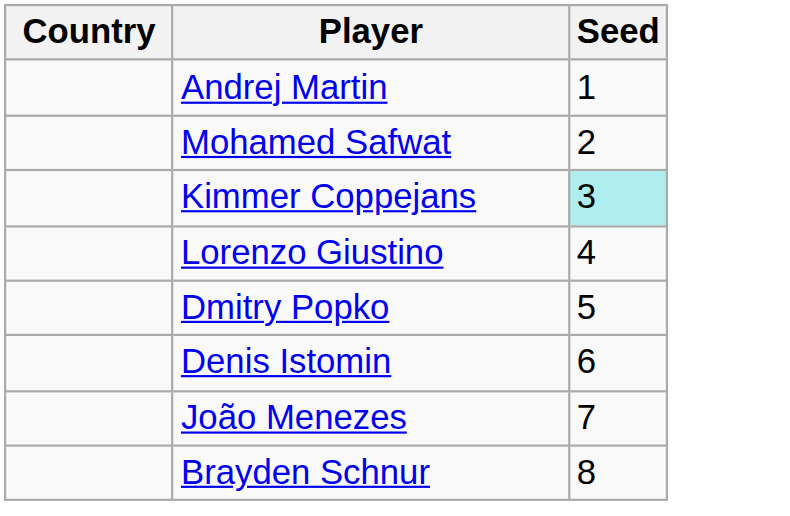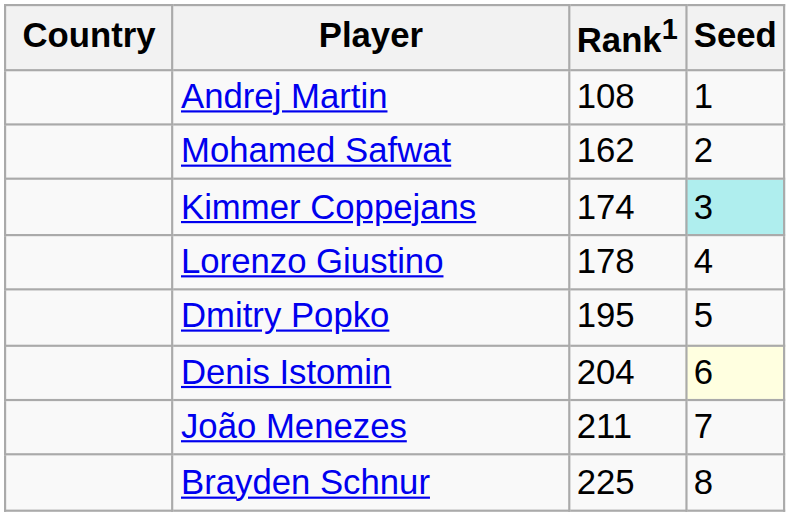+ column: Rank1 | 108 | 162 | 174 | 178 | 195 | 204 | 211 | 225
Denis Istomin | Seed: no background -> lightyellow background
